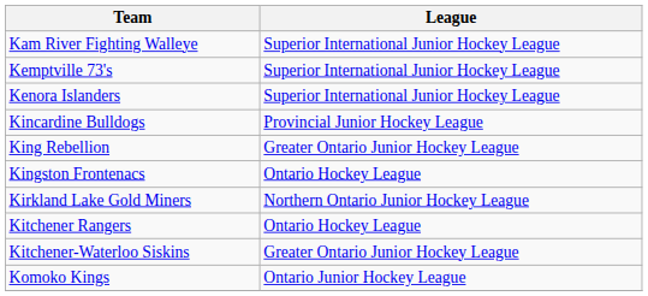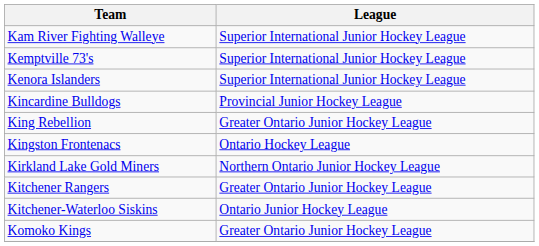Kitchener Rangers | League: Ontario Hockey League -> Greater Ontario Junior Hockey League
Kitchener-Waterloo Siskins | League: Greater Ontario Junior Hockey League -> Ontario Junior Hockey League
Komoko Kings | League: Ontario Junior Hockey League -> Greater Ontario Junior Hockey League
